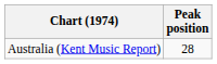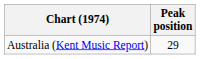Australia (Kent Music Report) | Peak position: 28 -> 29
